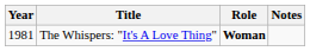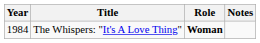The Whispers: "It's A Love Thing" | Year: 1981 -> 1984
